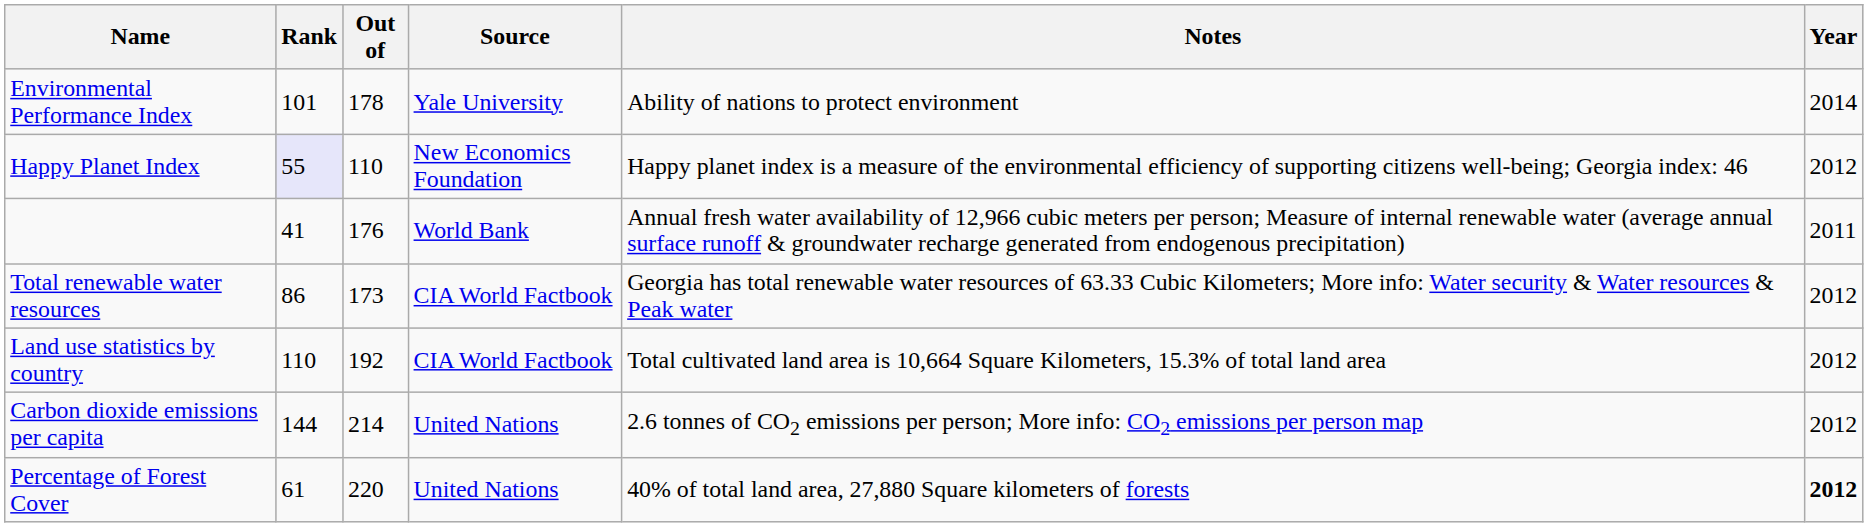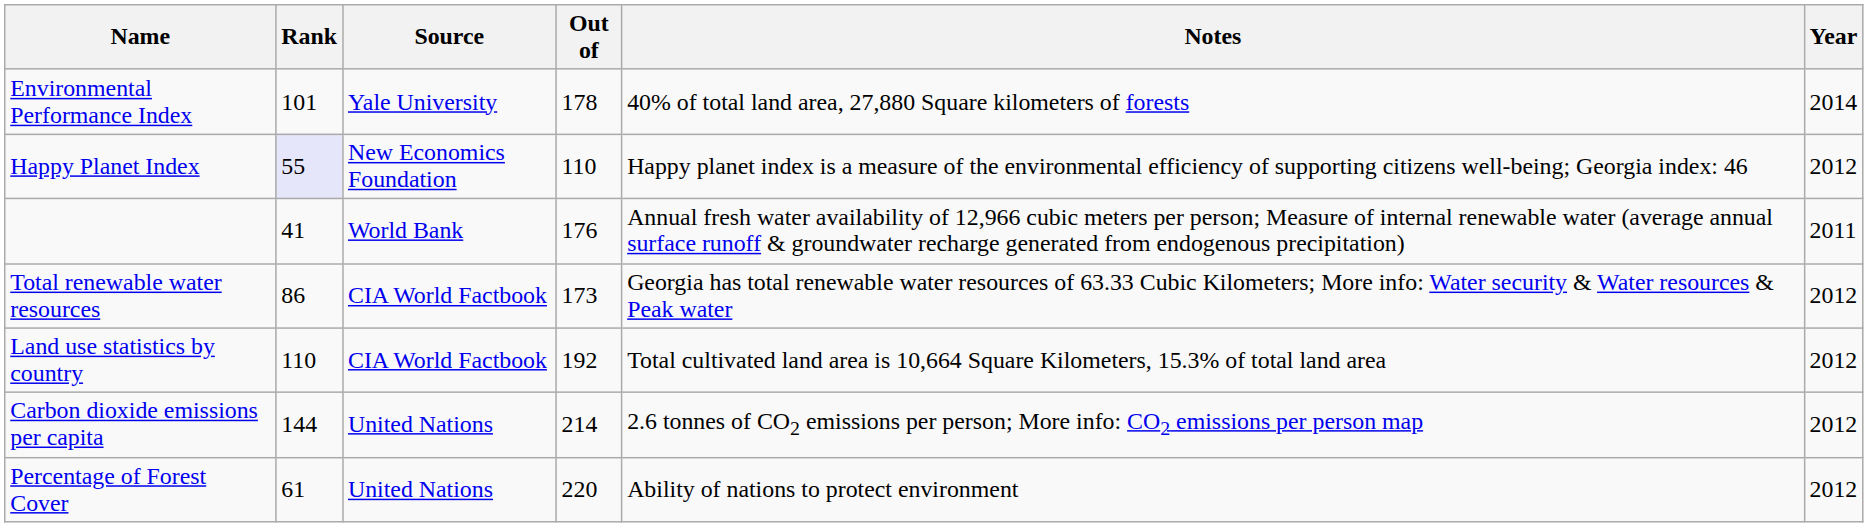columns swapped: Out of <-> Source
Environmental Performance Index | Notes: Ability of nations to protect environment -> 40% of total land area, 27,880 Square kilometers of forests
Percentage of Forest Cover | Notes: 40% of total land area, 27,880 Square kilometers of forests -> Ability of nations to protect environment
Percentage of Forest Cover | Year: bold -> normal
